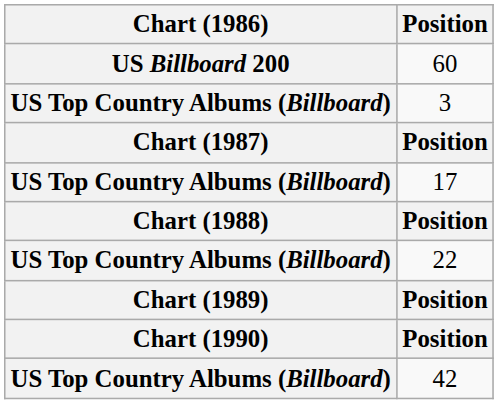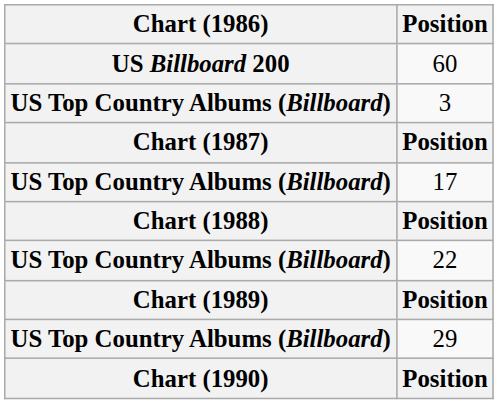+ row: US Top Country Albums (Billboard) | 29
- row: US Top Country Albums (Billboard) | 42
